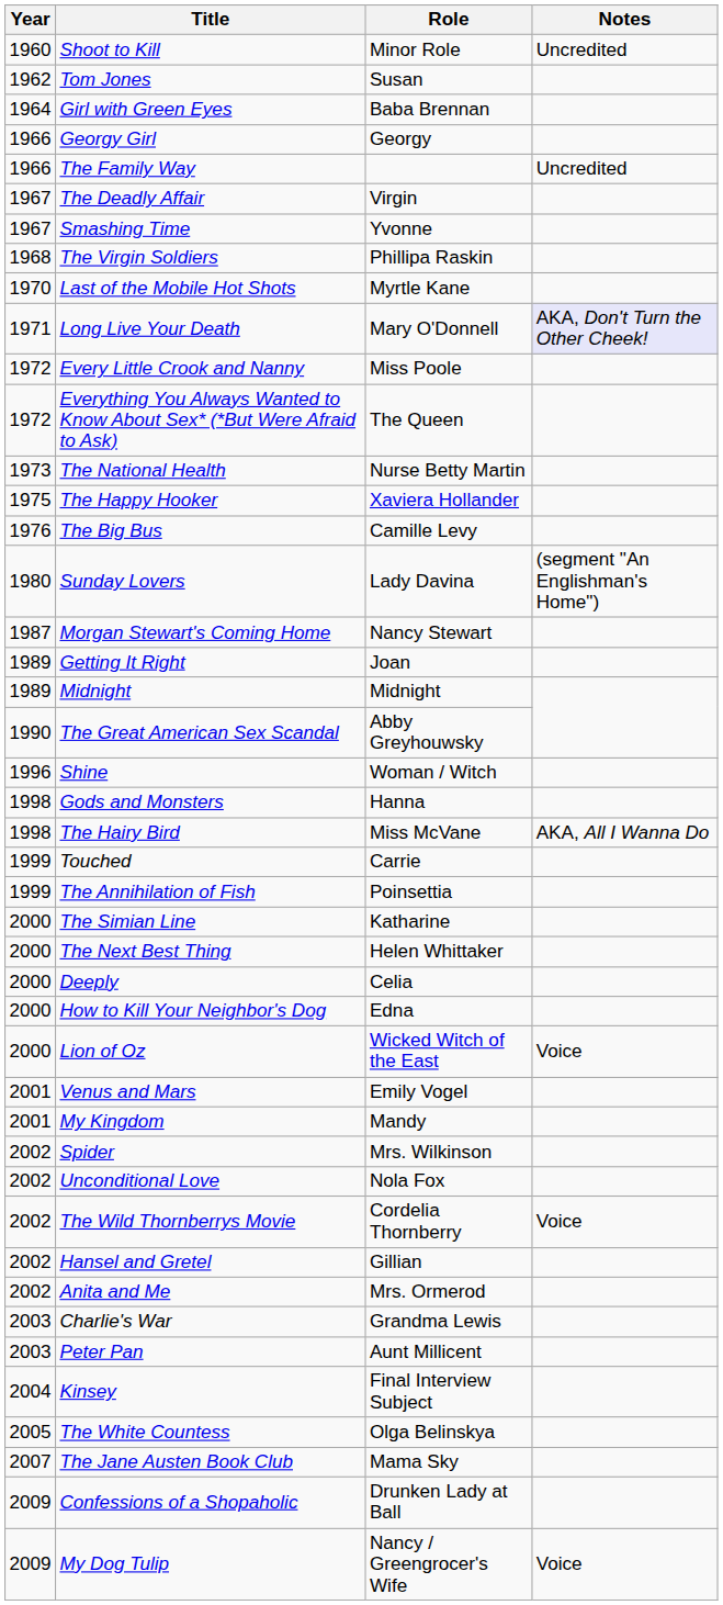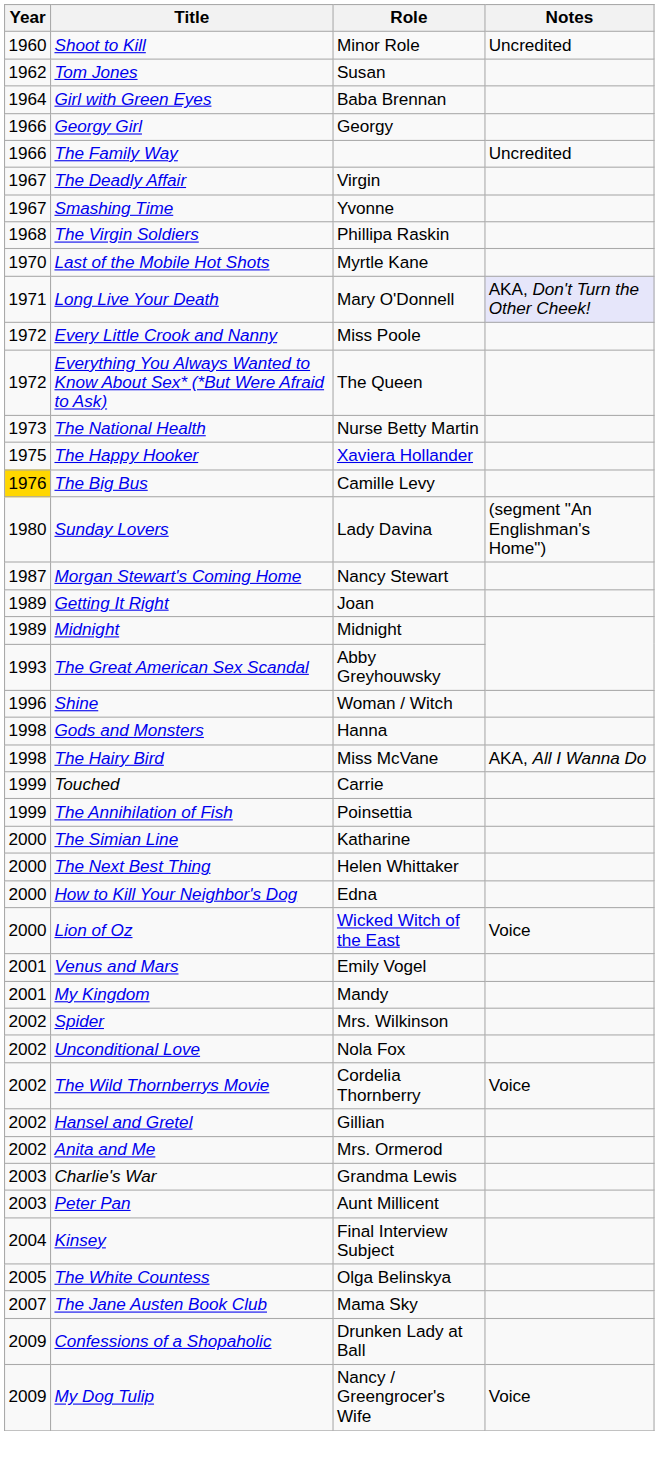The Big Bus | Year: no background -> gold background
The Great American Sex Scandal | Year: 1990 -> 1993
- row: 2000 | Deeply | Celia
